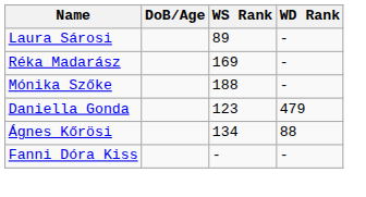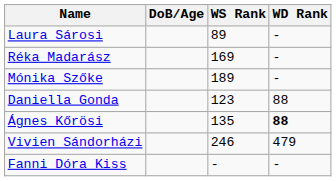Mónika Szőke | WS Rank: 188 -> 189
Daniella Gonda | WD Rank: 479 -> 88
Ágnes Kőrösi | WS Rank: 134 -> 135
Ágnes Kőrösi | WD Rank: normal -> bold
+ row: Vivien Sándorházi | 246 | 479
